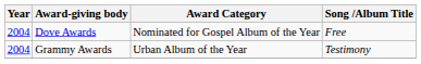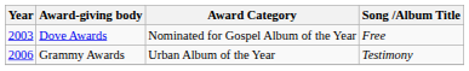Dove Awards | Year: 2004 -> 2003
Grammy Awards | Year: 2004 -> 2006
